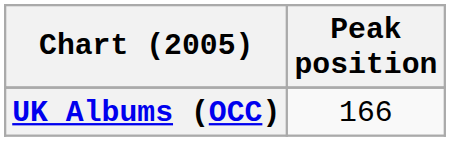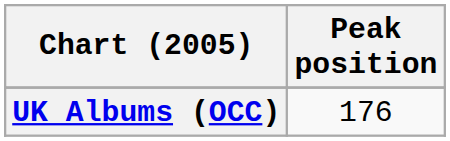UK Albums (OCC) | Peak position: 166 -> 176
